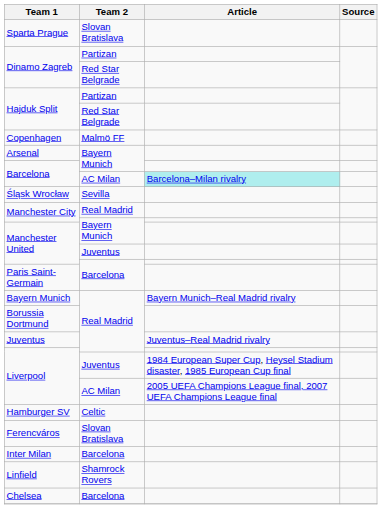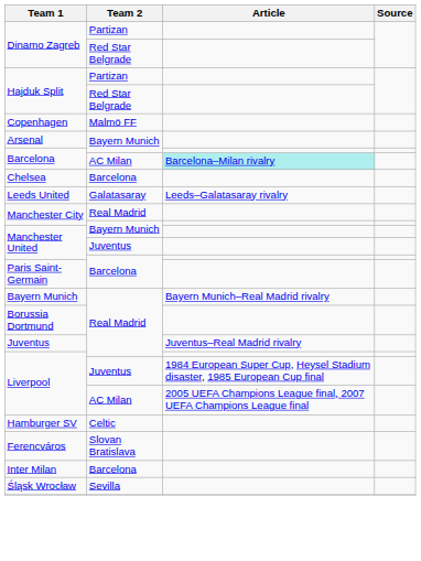- row: Sparta Prague | Slovan Bratislava
rows swapped: Chelsea <-> Śląsk Wrocław
+ row: Leeds United | Galatasaray | Leeds–Galatasaray rivalry
- row: Linfield | Shamrock Rovers
